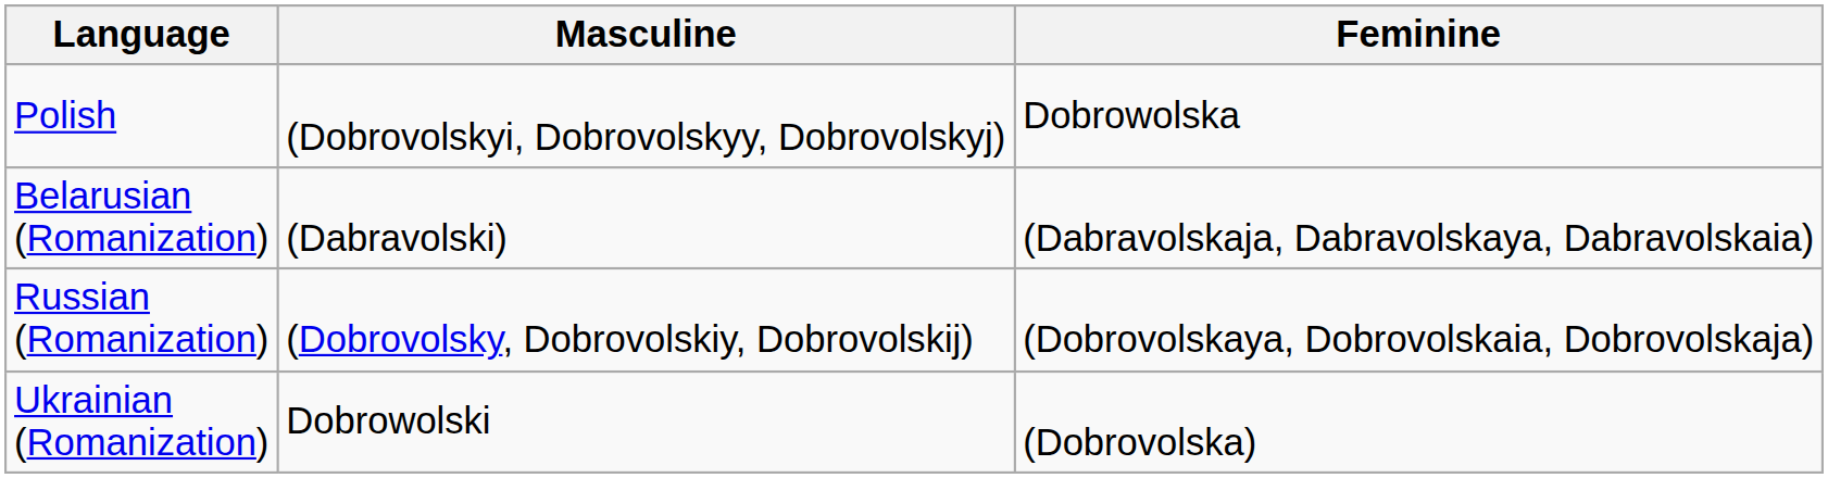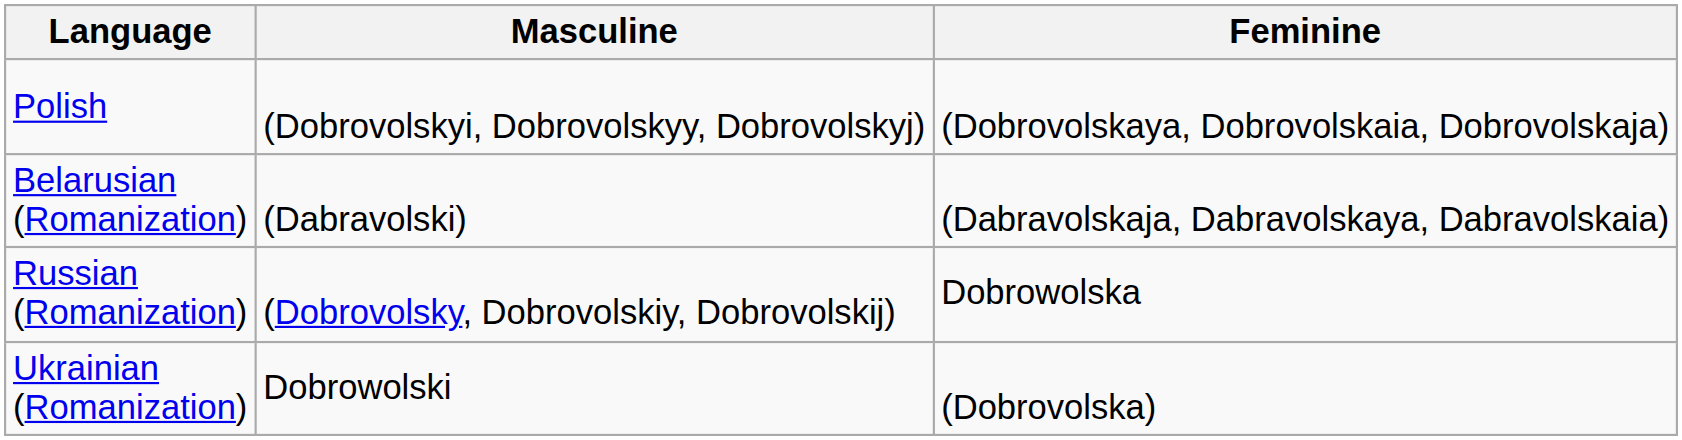Polish | Feminine: Dobrowolska -> (Dobrovolskaya, Dobrovolskaia, Dobrovolskaja)
Russian (Romanization) | Feminine: (Dobrovolskaya, Dobrovolskaia, Dobrovolskaja) -> Dobrowolska
